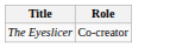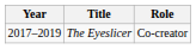+ column: Year | 2017–2019
